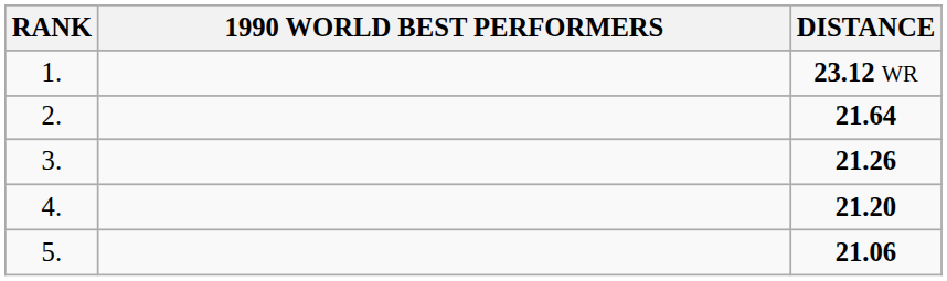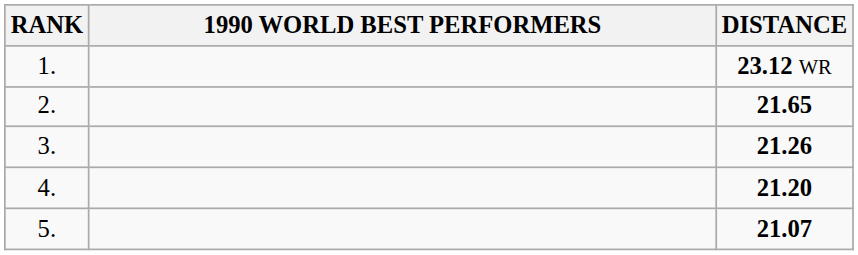2. | DISTANCE: 21.64 -> 21.65
5. | DISTANCE: 21.06 -> 21.07
